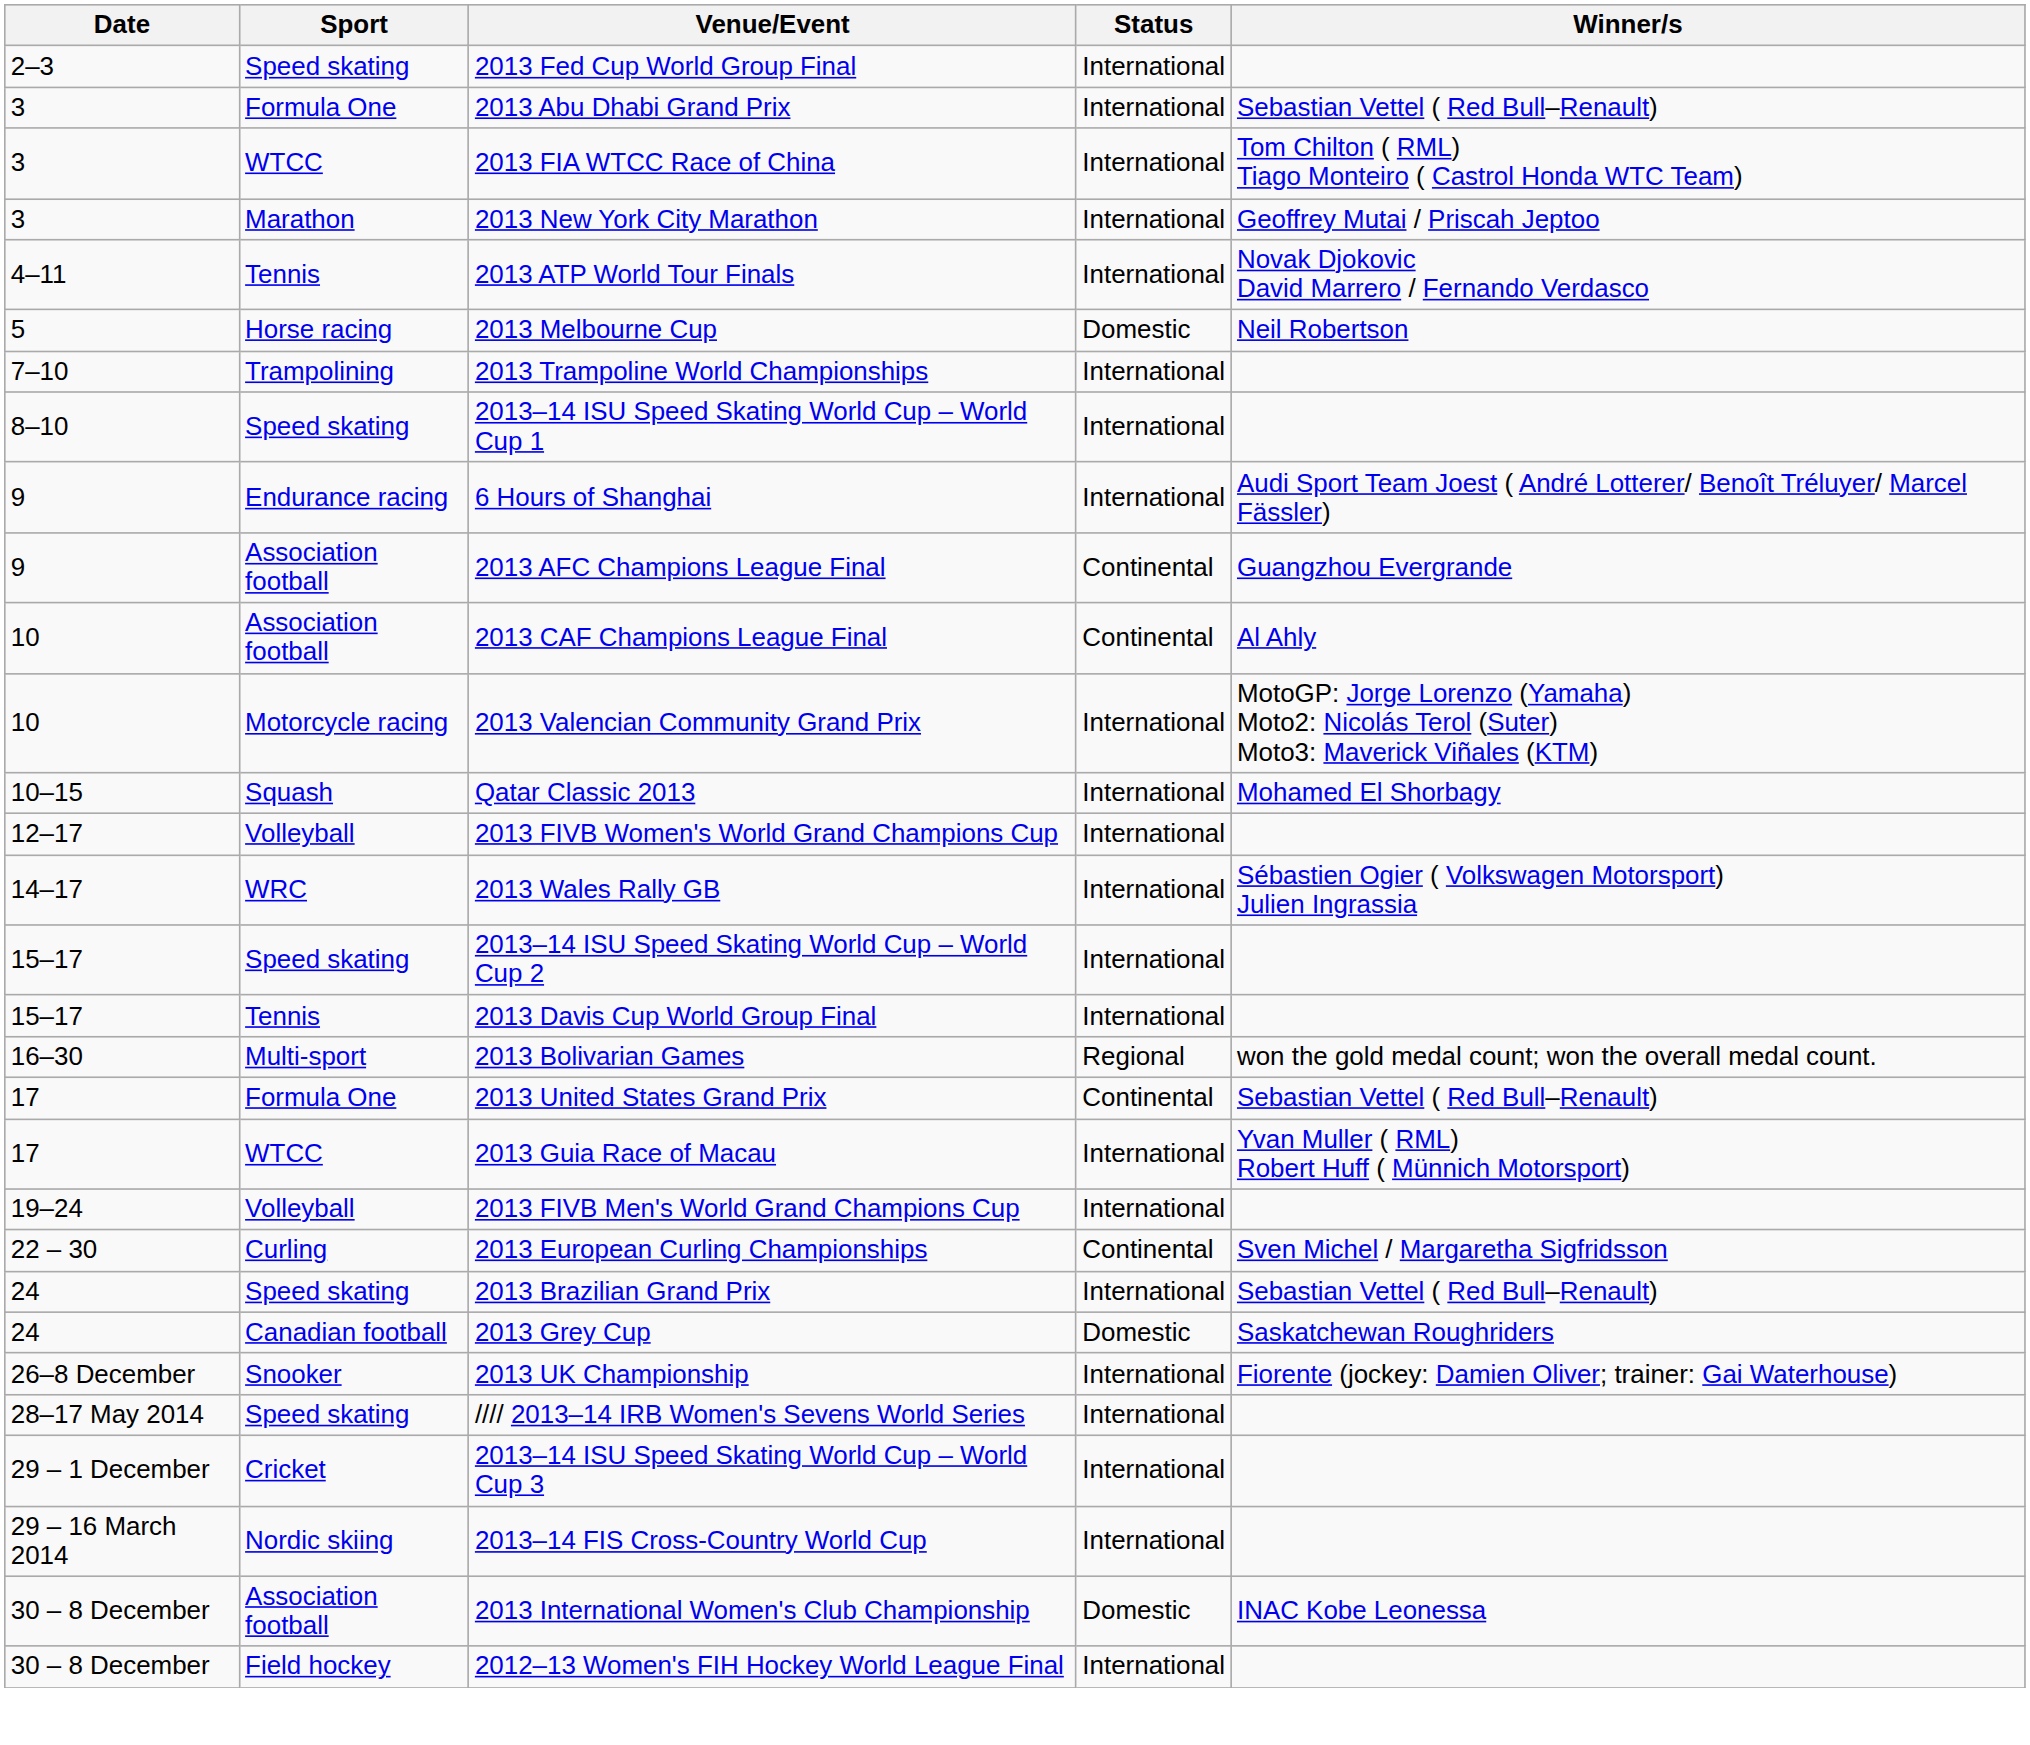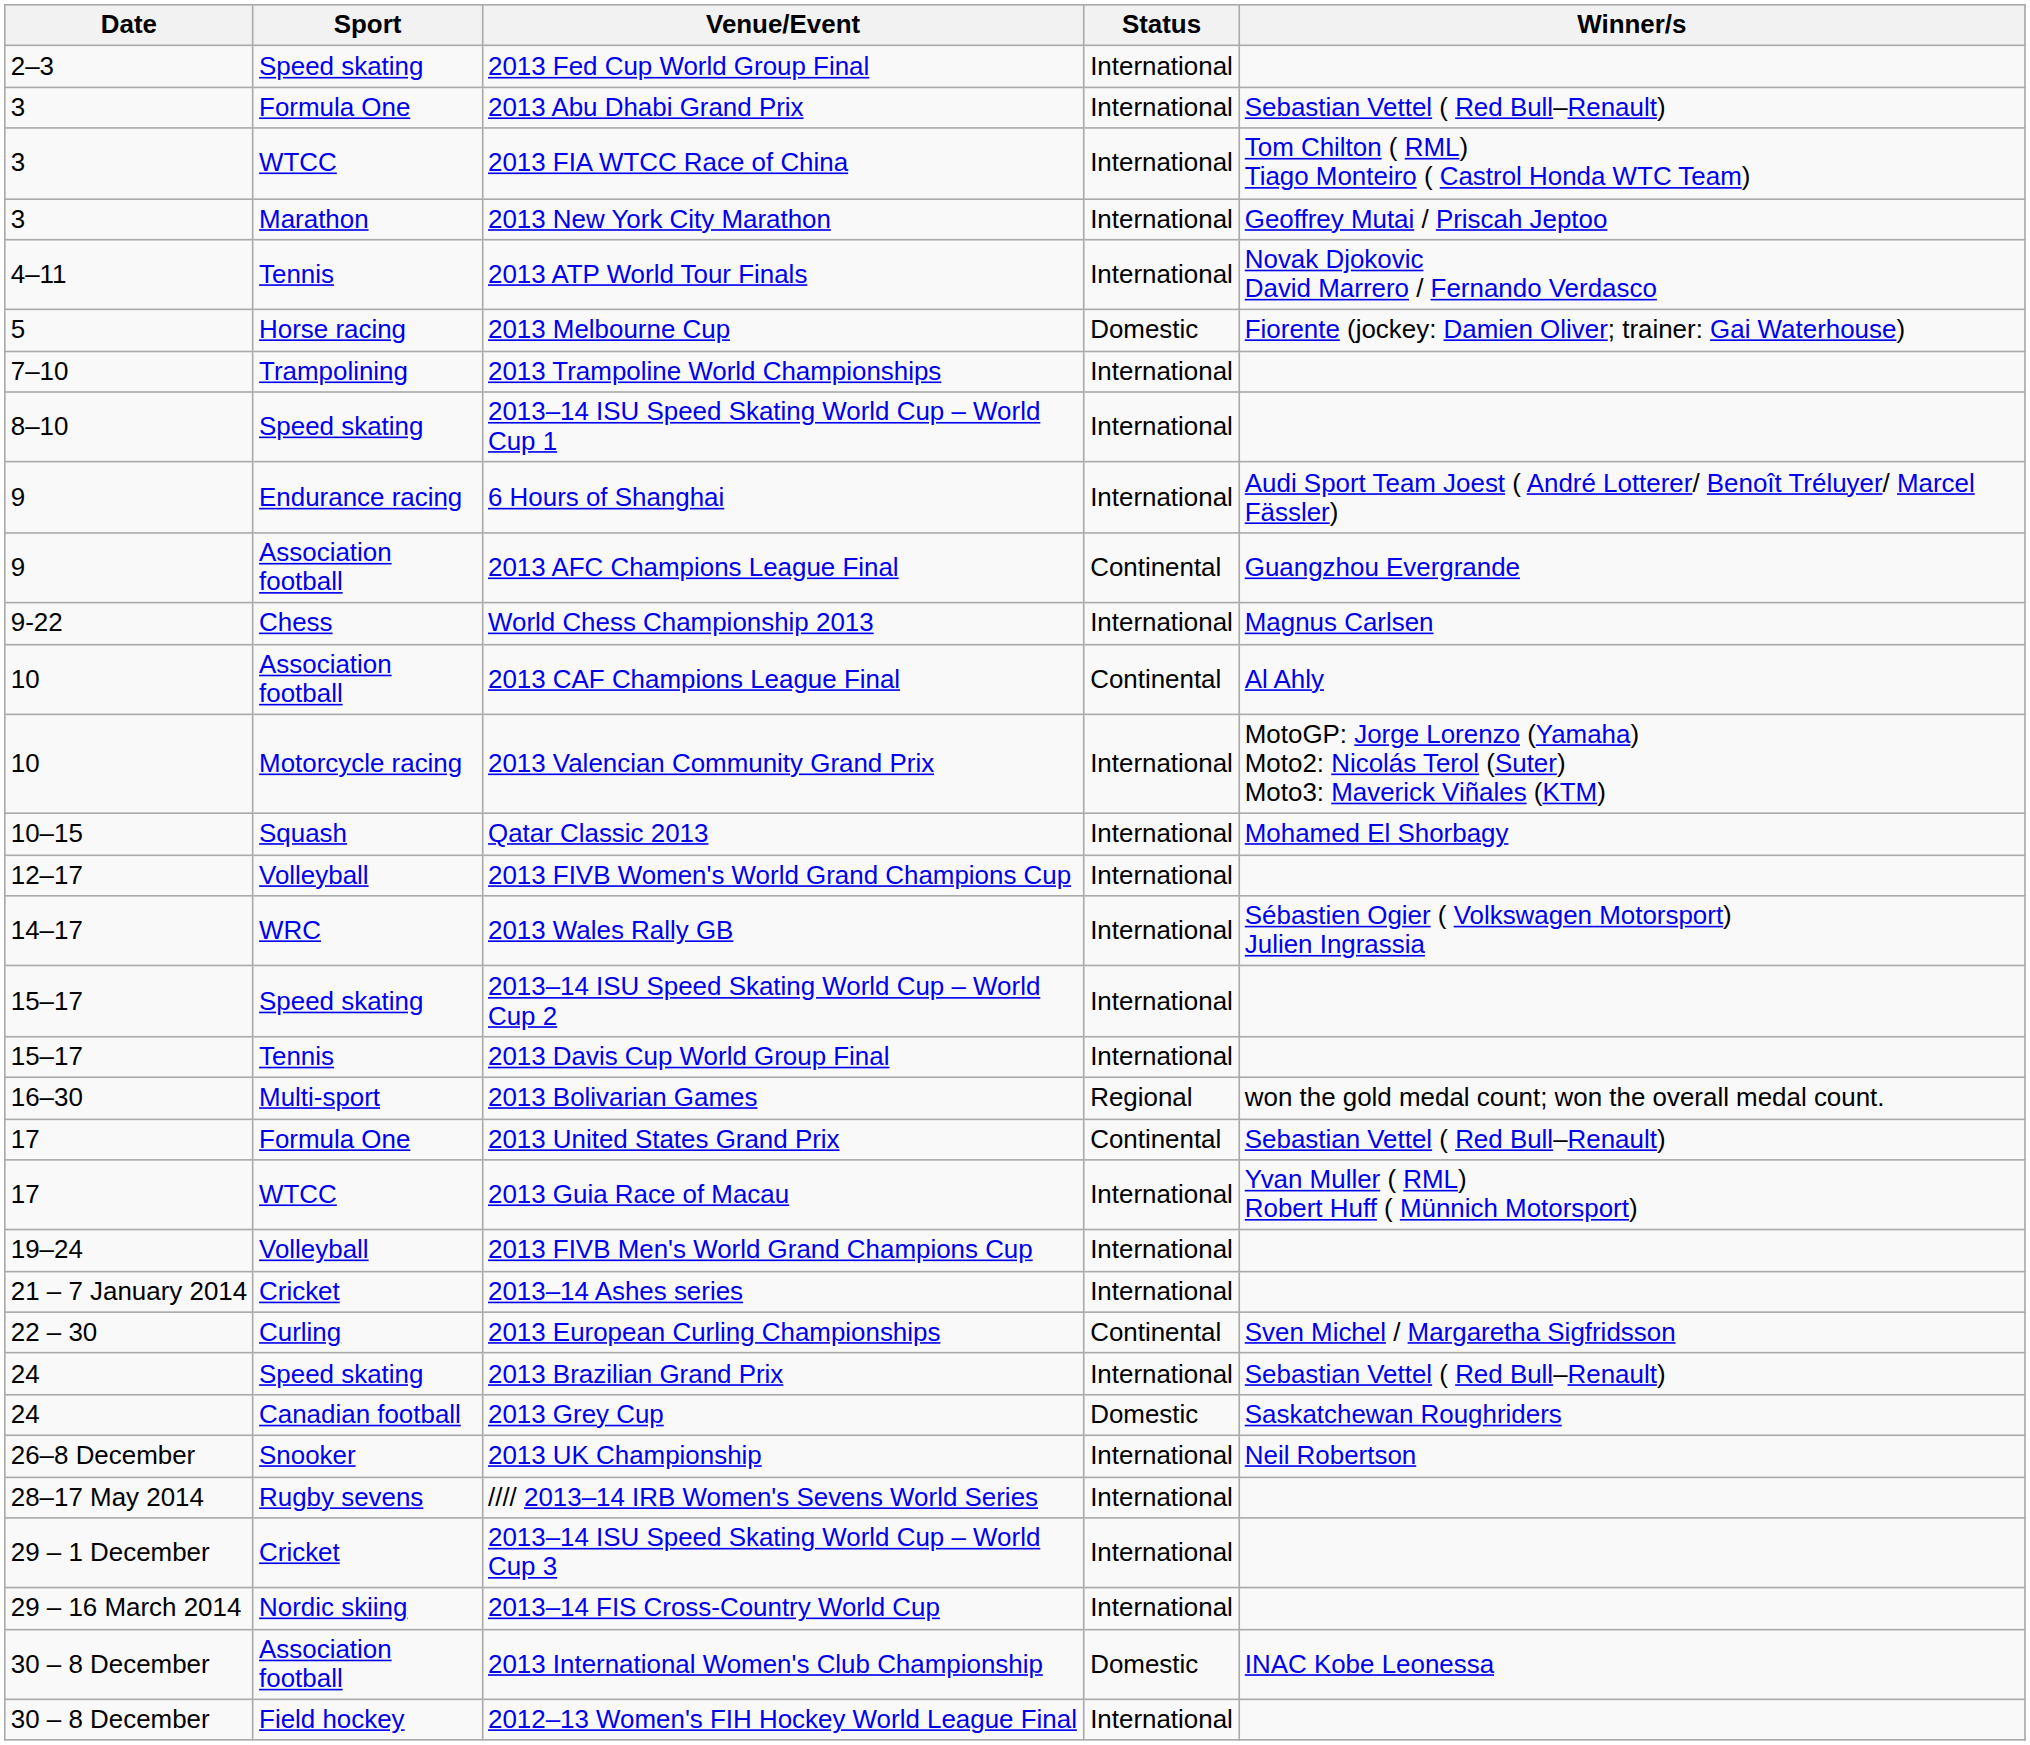2013 Melbourne Cup | Winner/s: Neil Robertson -> Fiorente (jockey: Damien Oliver; trainer: Gai Waterhouse)
+ row: 9-22 | Chess | World Chess Championship 2013 | International | Magnus Carlsen
+ row: 21 – 7 January 2014 | Cricket | 2013–14 Ashes series | International
2013 UK Championship | Winner/s: Fiorente (jockey: Damien Oliver; trainer: Gai Waterhouse) -> Neil Robertson
//// 2013–14 IRB Women's Sevens World Series | Sport: Speed skating -> Rugby sevens
